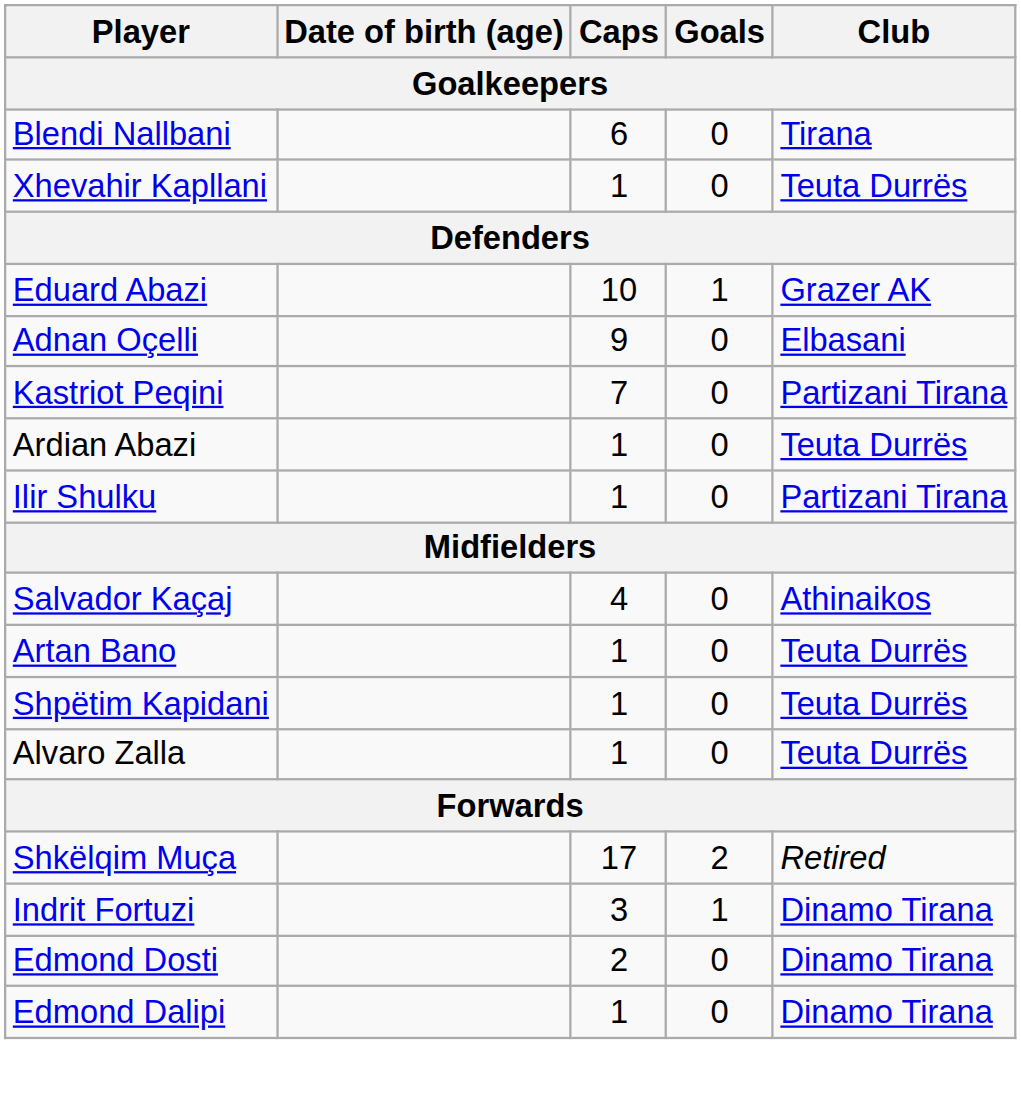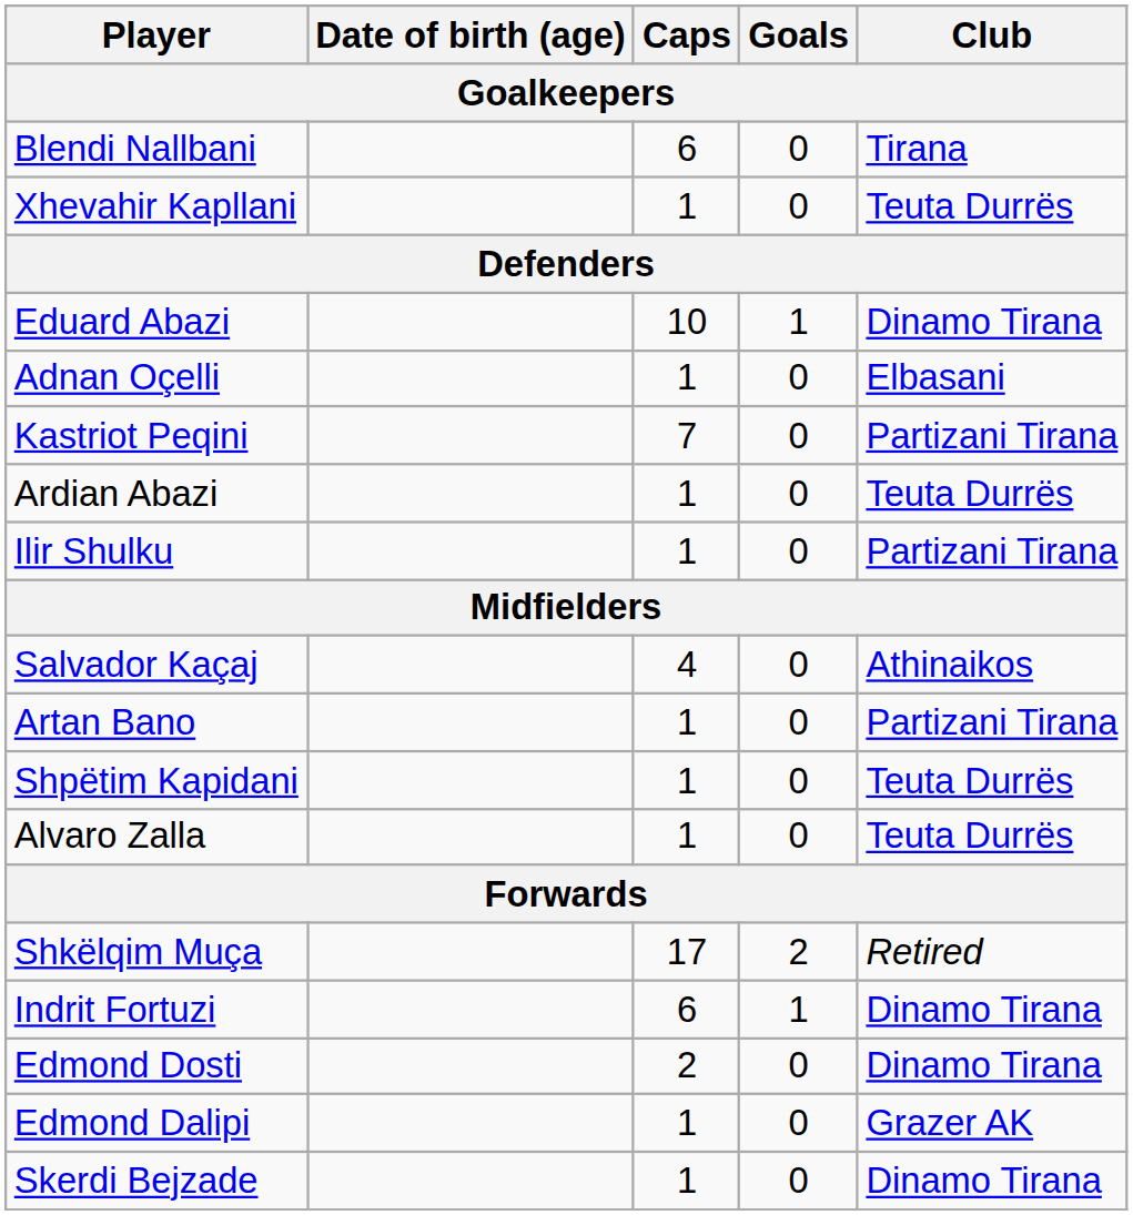Eduard Abazi | Club: Grazer AK -> Dinamo Tirana
Adnan Oçelli | Caps: 9 -> 1
Artan Bano | Club: Teuta Durrës -> Partizani Tirana
Indrit Fortuzi | Caps: 3 -> 6
Edmond Dalipi | Club: Dinamo Tirana -> Grazer AK
+ row: Skerdi Bejzade | 1 | 0 | Dinamo Tirana
